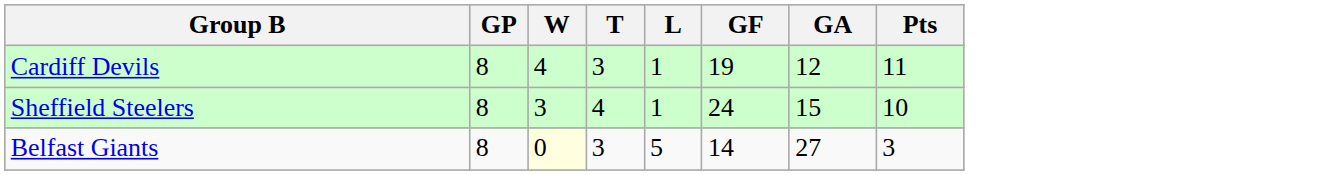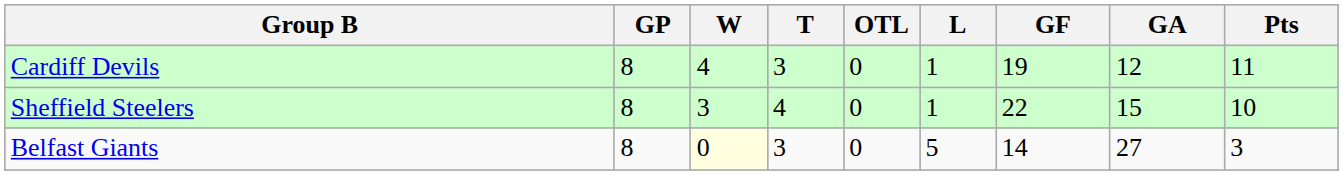+ column: OTL | 0 | 0 | 0
Sheffield Steelers | GF: 24 -> 22
